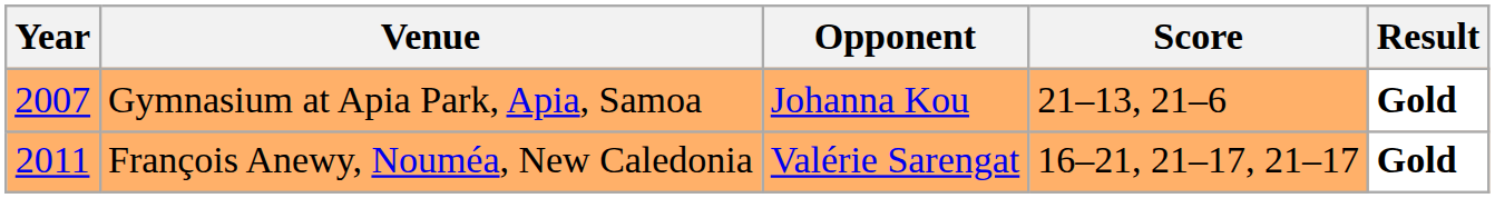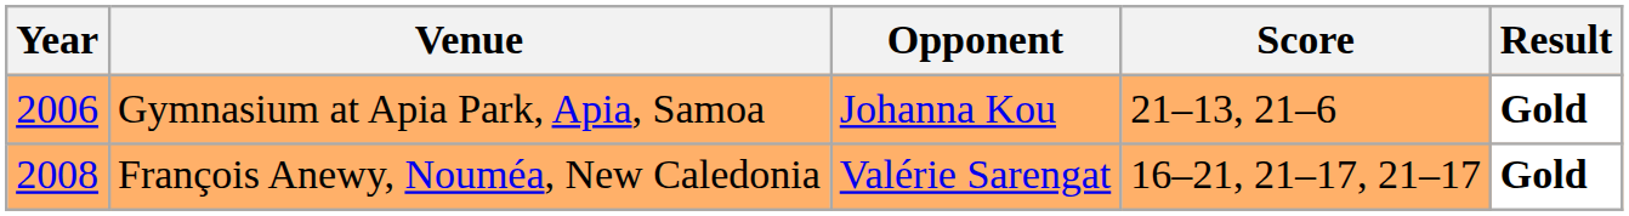Gymnasium at Apia Park, Apia, Samoa | Year: 2007 -> 2006
François Anewy, Nouméa, New Caledonia | Year: 2011 -> 2008
